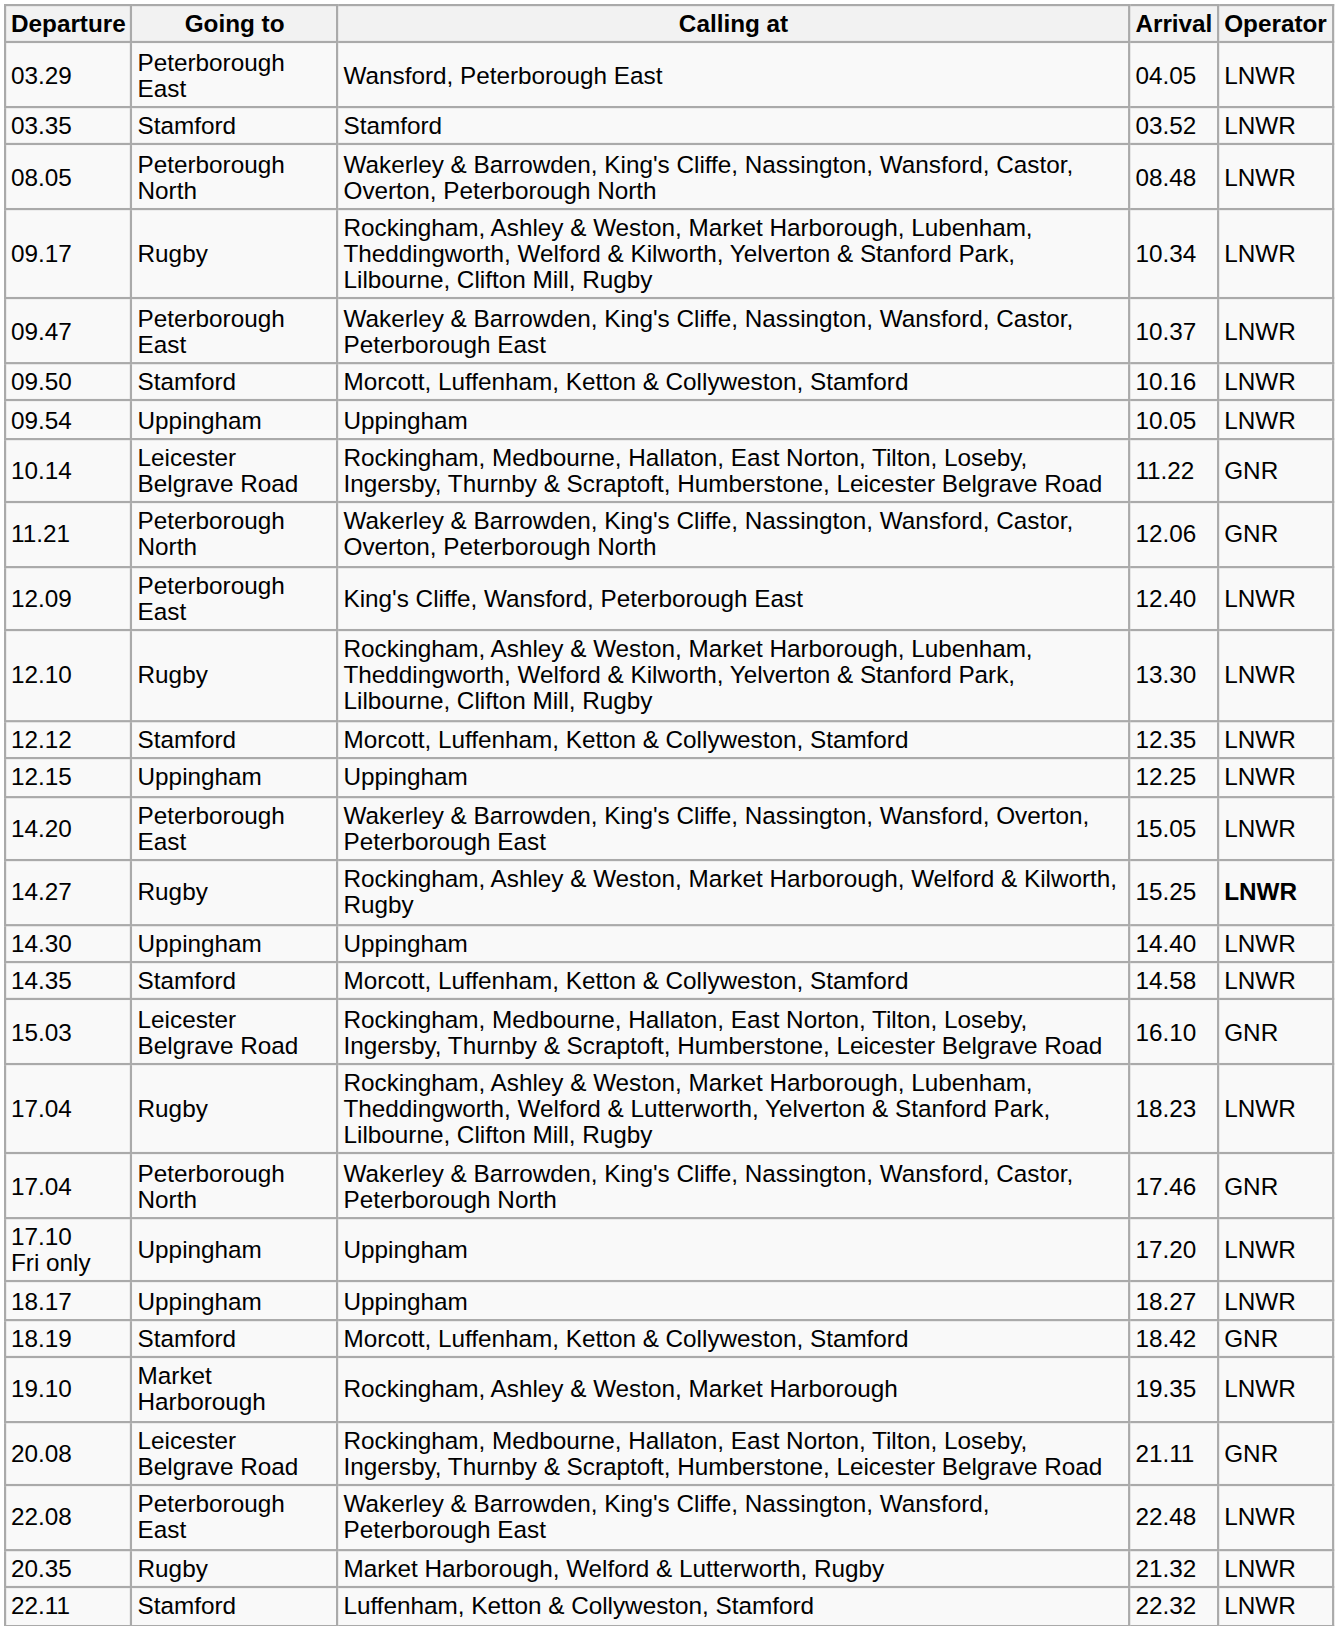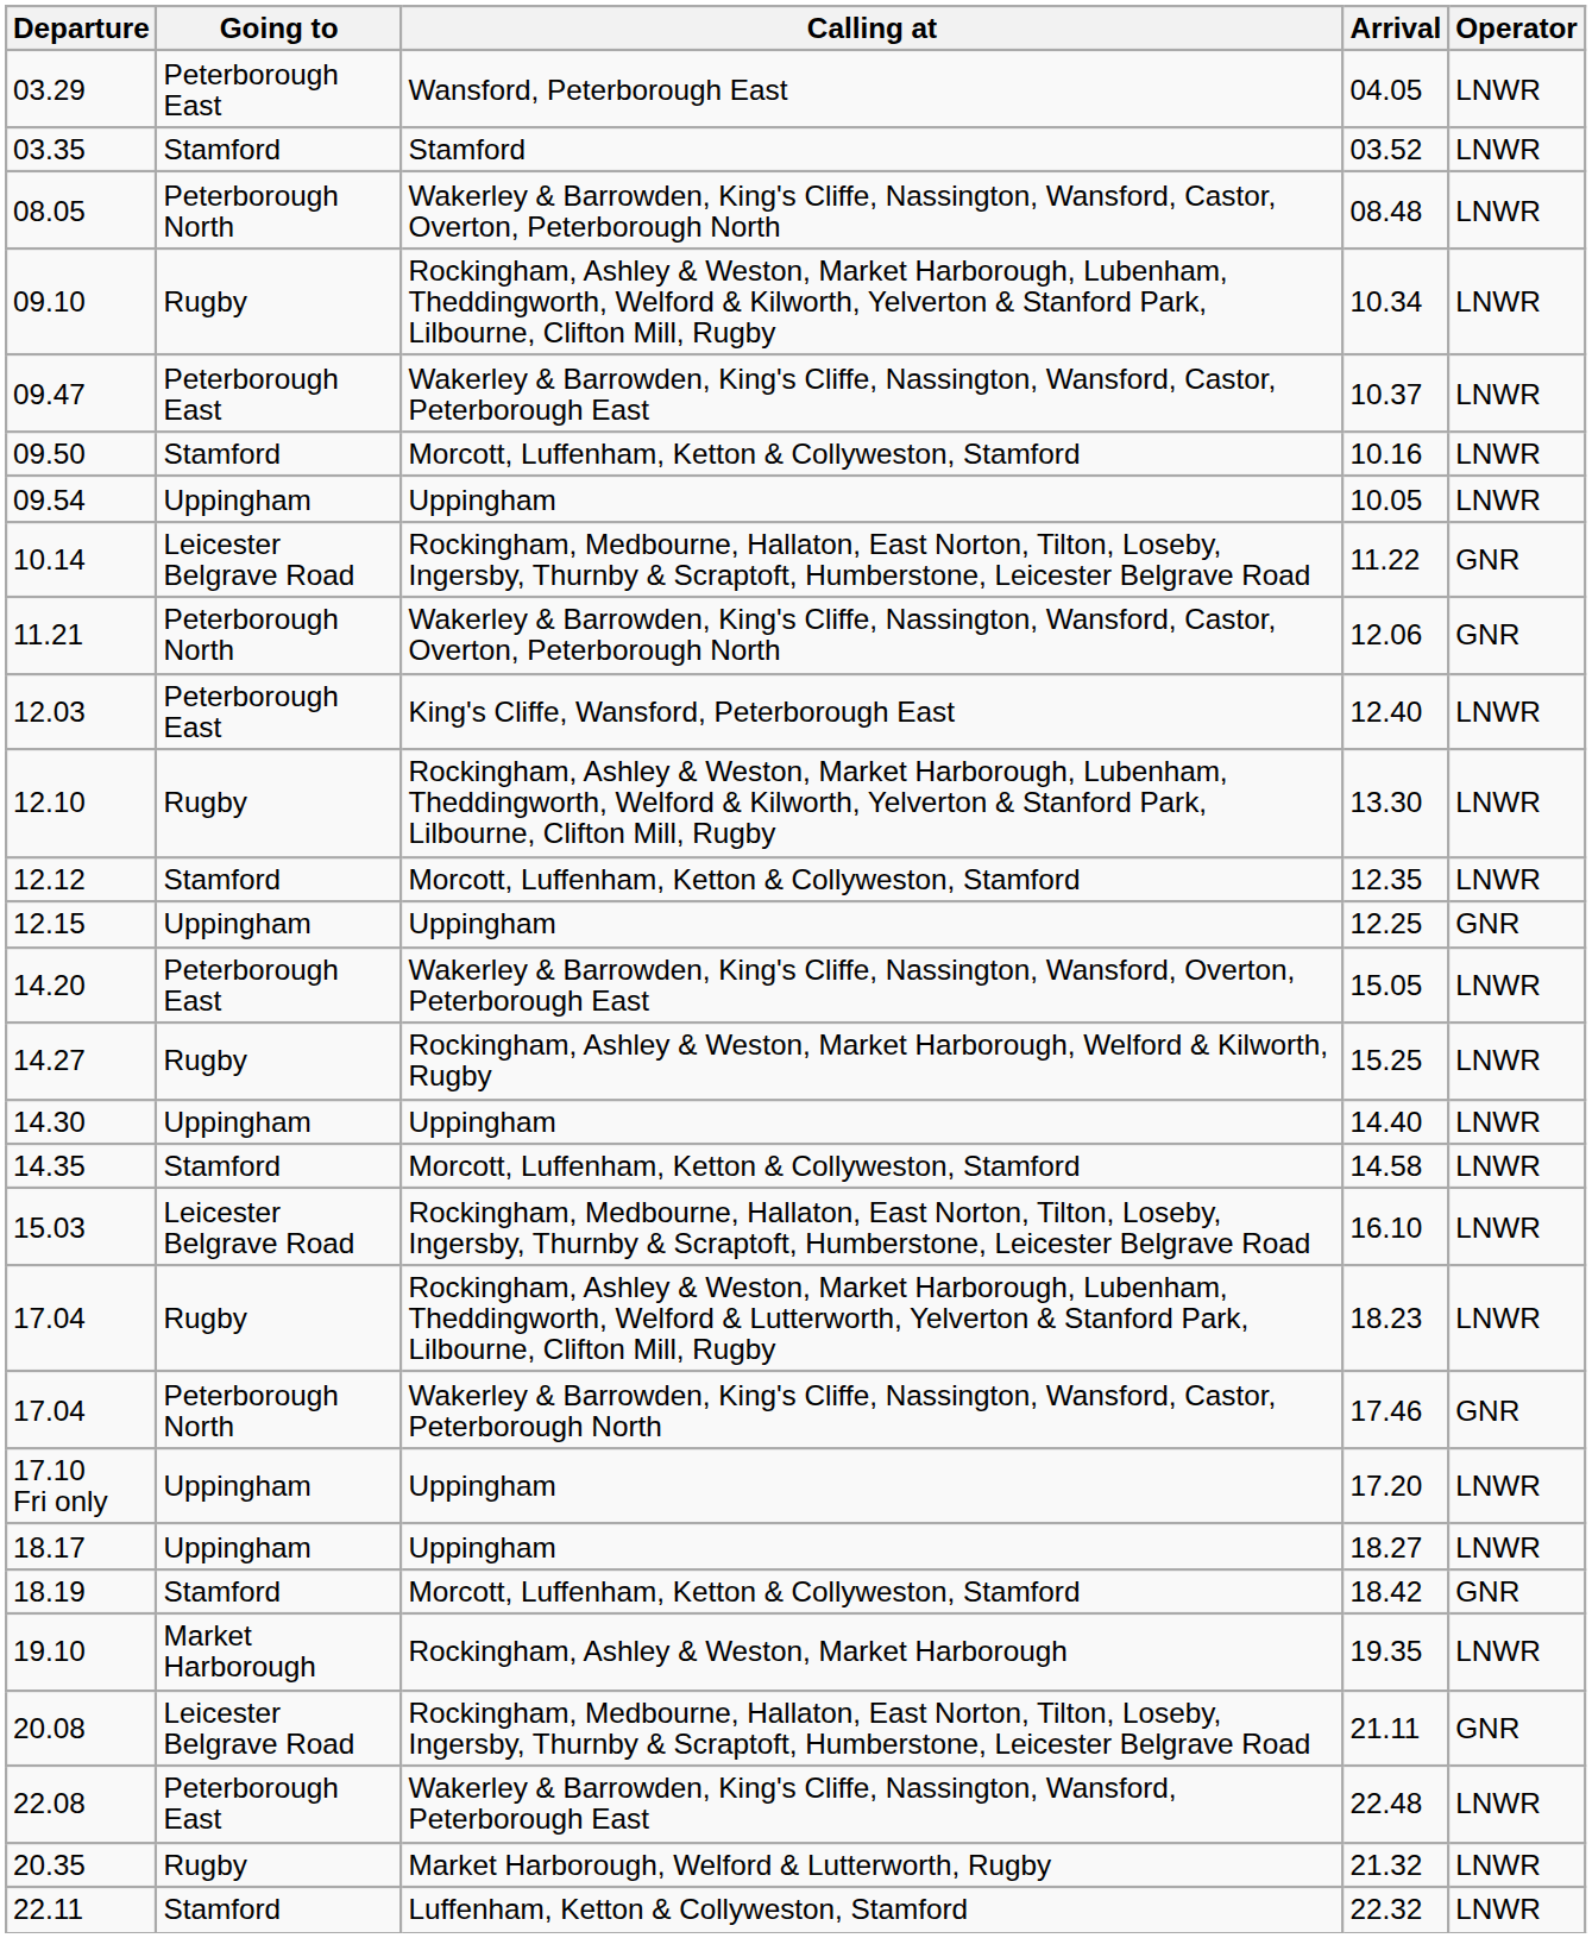10.34 | Departure: 09.17 -> 09.10
12.40 | Departure: 12.09 -> 12.03
12.25 | Operator: LNWR -> GNR
15.25 | Operator: bold -> normal
16.10 | Operator: GNR -> LNWR
